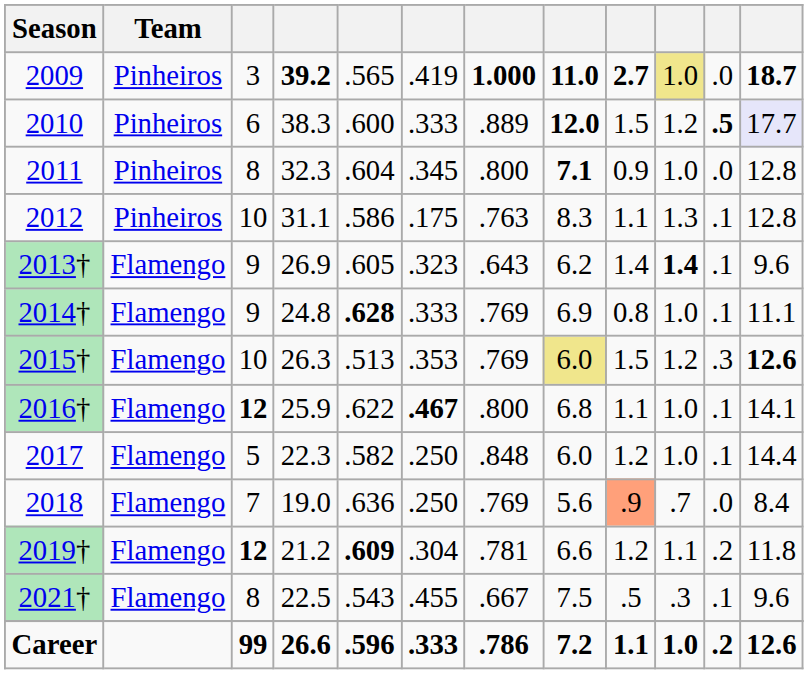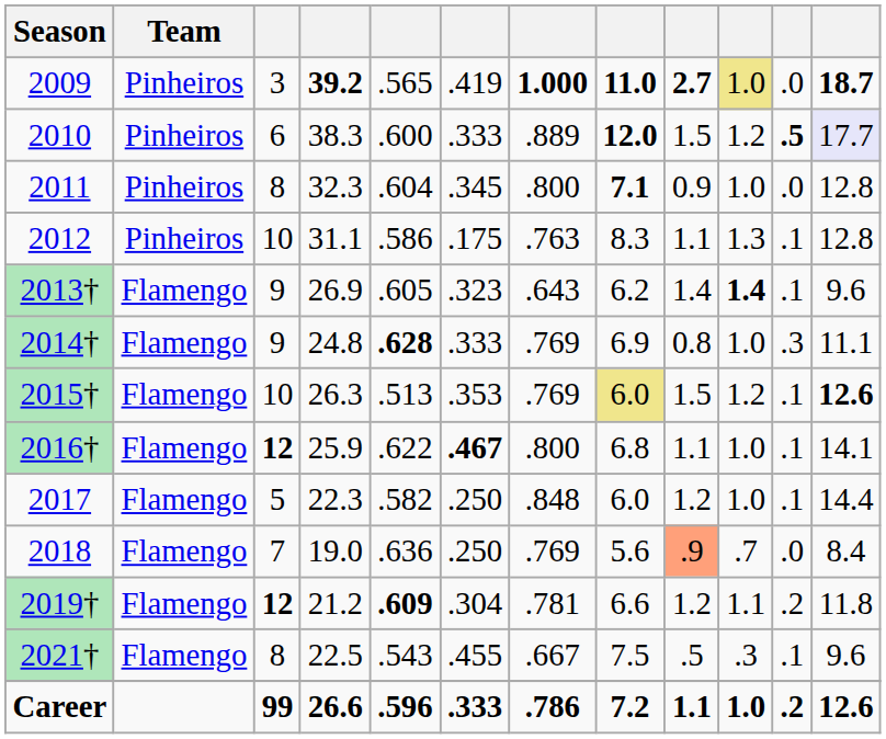2014† | column 11: .1 -> .3
2015† | column 11: .3 -> .1
